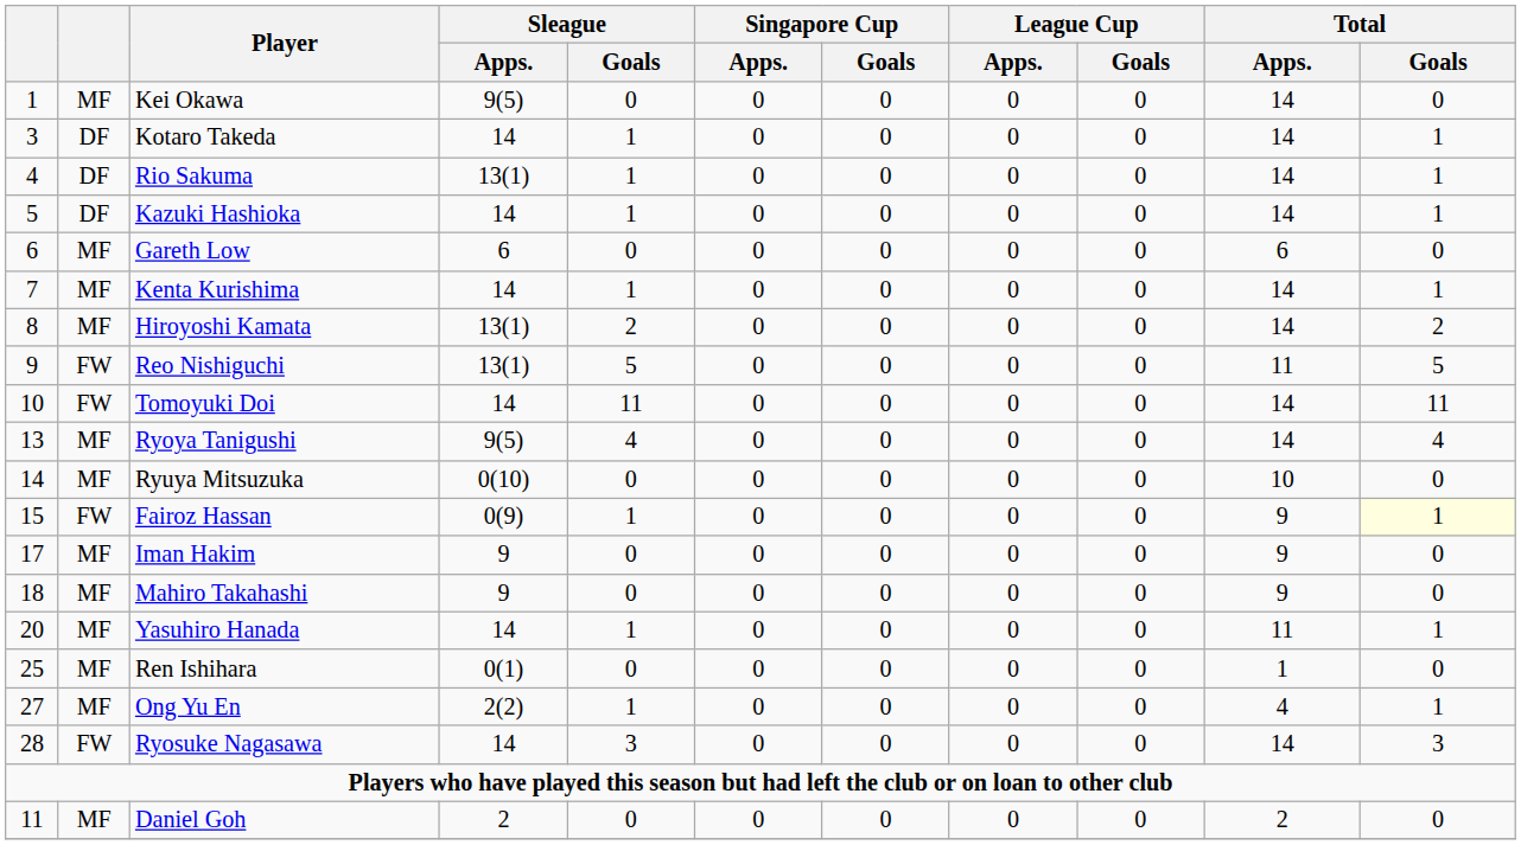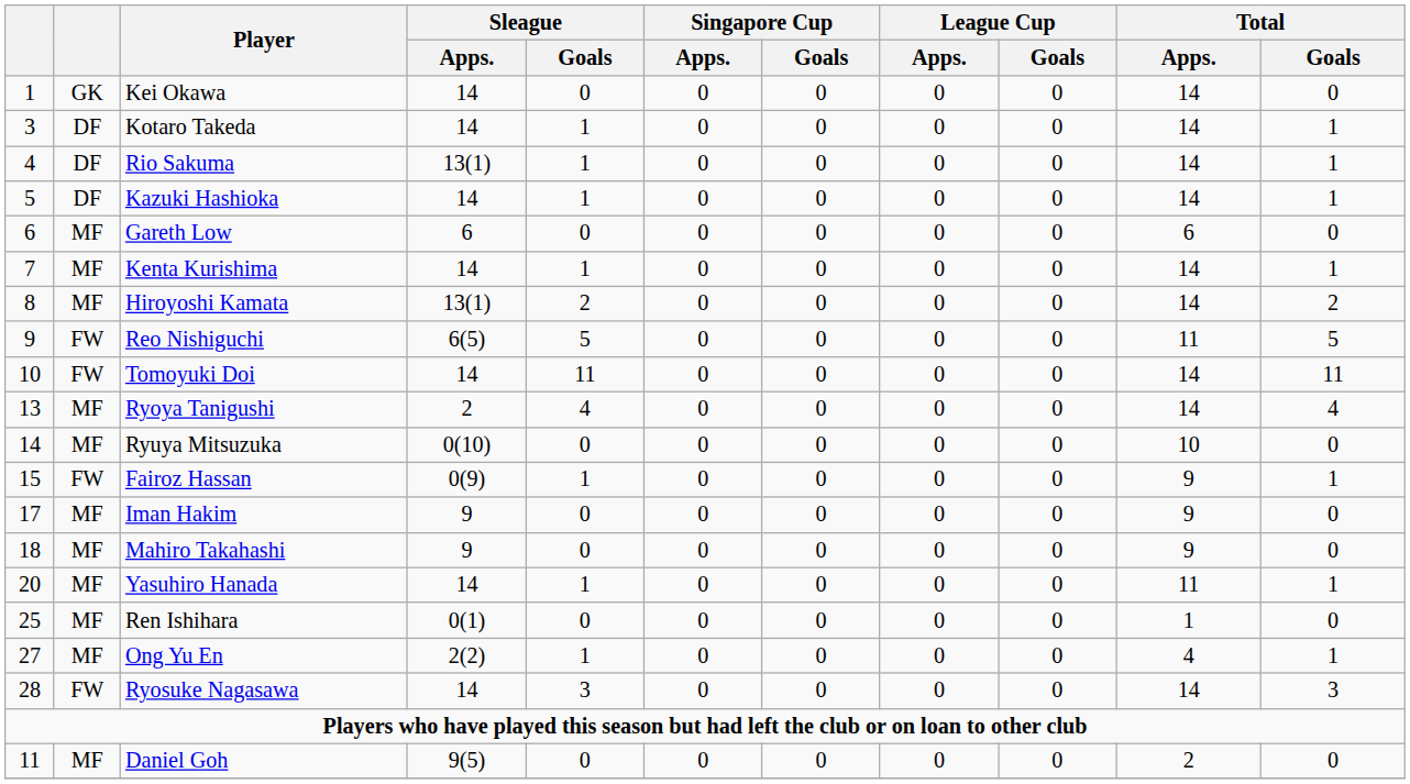Kei Okawa | column 2: MF -> GK
Kei Okawa | Sleague / Apps.: 9(5) -> 14
Reo Nishiguchi | Sleague / Apps.: 13(1) -> 6(5)
Ryoya Tanigushi | Sleague / Apps.: 9(5) -> 2
Fairoz Hassan | Total / Goals: lightyellow background -> no background
Daniel Goh | Sleague / Apps.: 2 -> 9(5)
